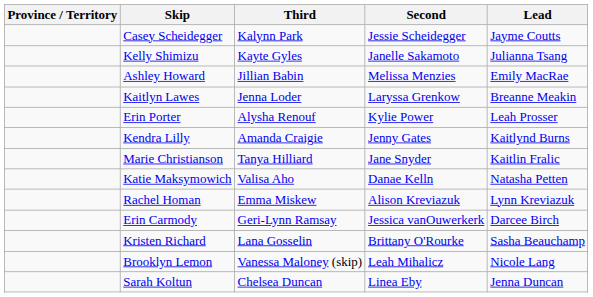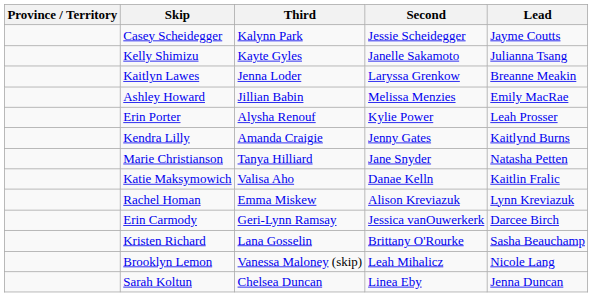rows swapped: Kaitlyn Lawes <-> Ashley Howard
Marie Christianson | Lead: Kaitlin Fralic -> Natasha Petten
Katie Maksymowich | Lead: Natasha Petten -> Kaitlin Fralic
